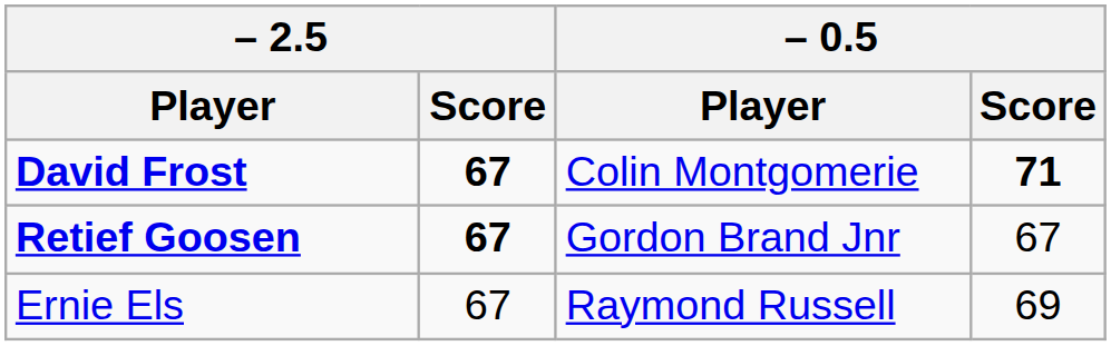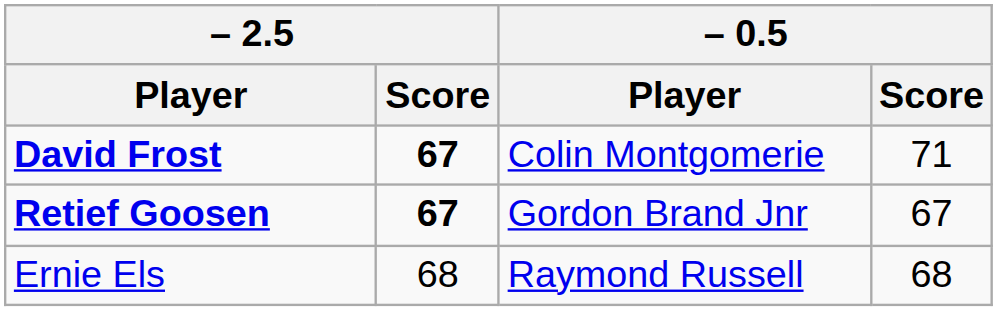David Frost | – 0.5 / Score: bold -> normal
Ernie Els | – 2.5 / Score: 67 -> 68
Ernie Els | – 0.5 / Score: 69 -> 68
